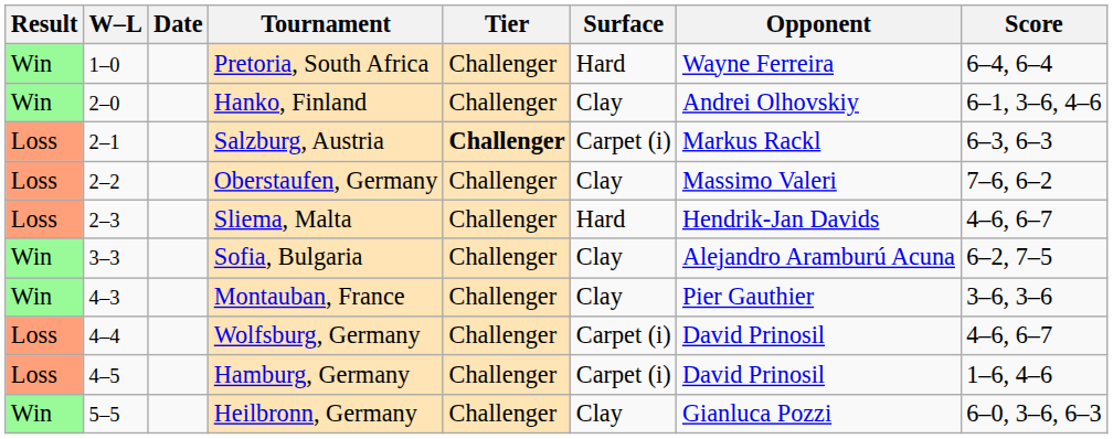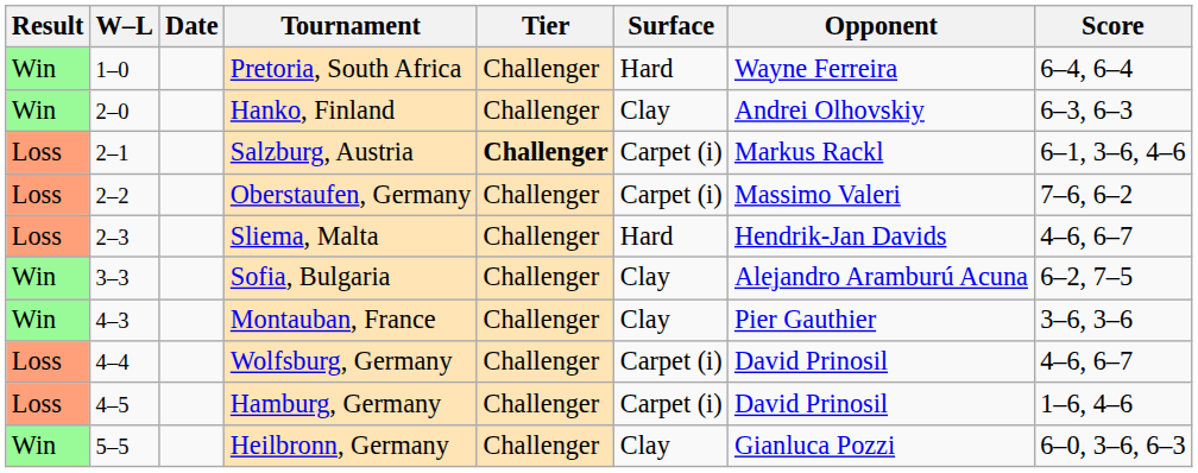Hanko, Finland | Score: 6–1, 3–6, 4–6 -> 6–3, 6–3
Salzburg, Austria | Score: 6–3, 6–3 -> 6–1, 3–6, 4–6
Oberstaufen, Germany | Surface: Clay -> Carpet (i)
